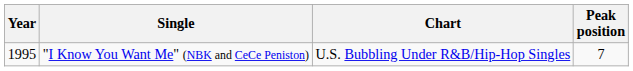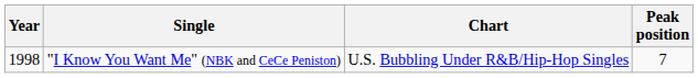"I Know You Want Me" (NBK and CeCe Peniston) | Year: 1995 -> 1998
